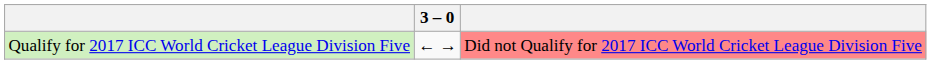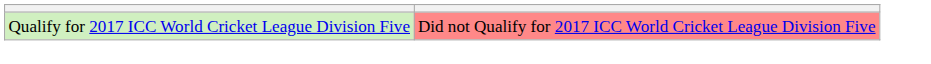- column: 3 – 0 | ← →
